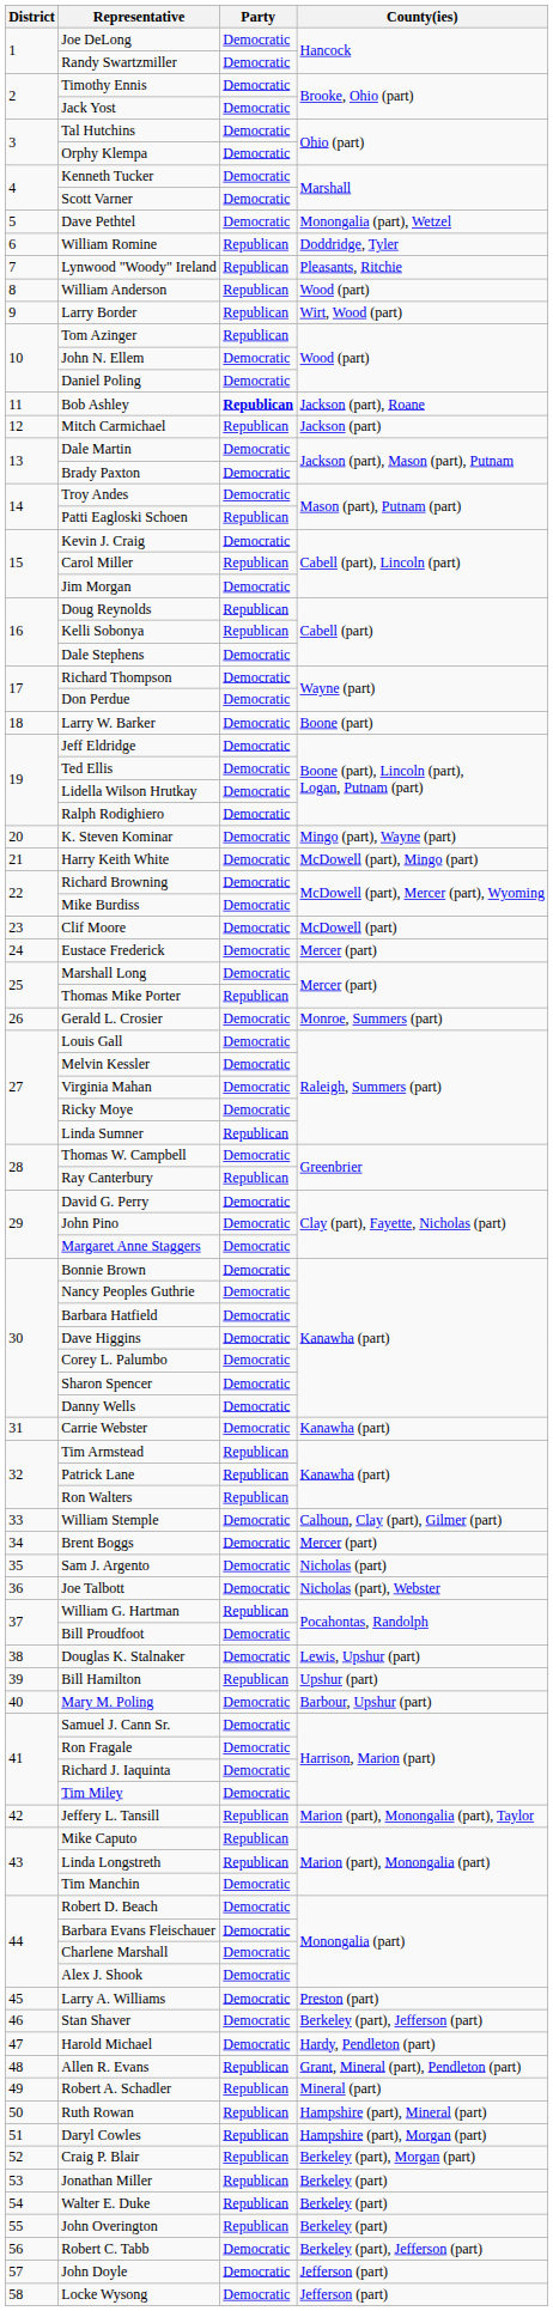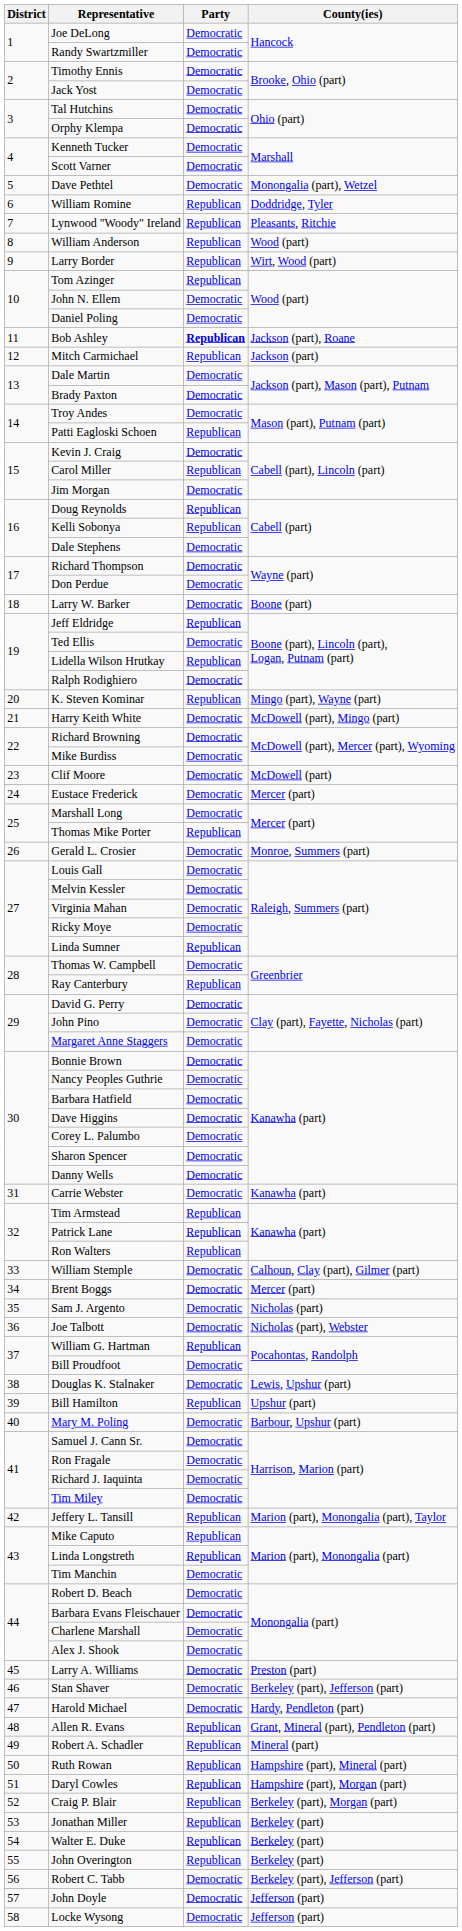Jeff Eldridge | Party: Democratic -> Republican
Lidella Wilson Hrutkay | Party: Democratic -> Republican
K. Steven Kominar | Party: Democratic -> Republican
